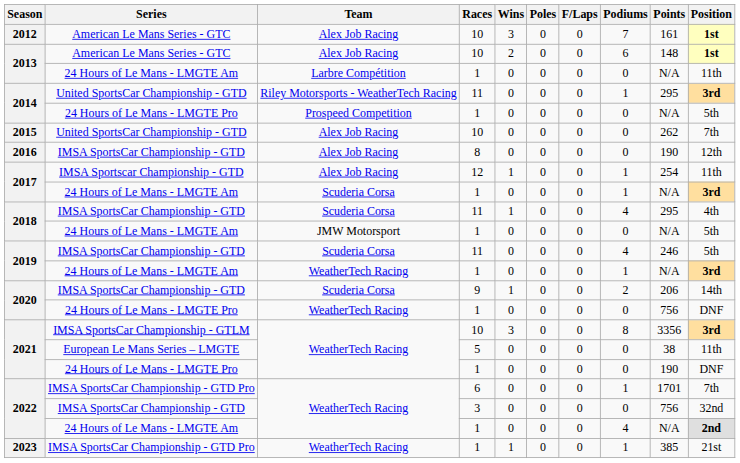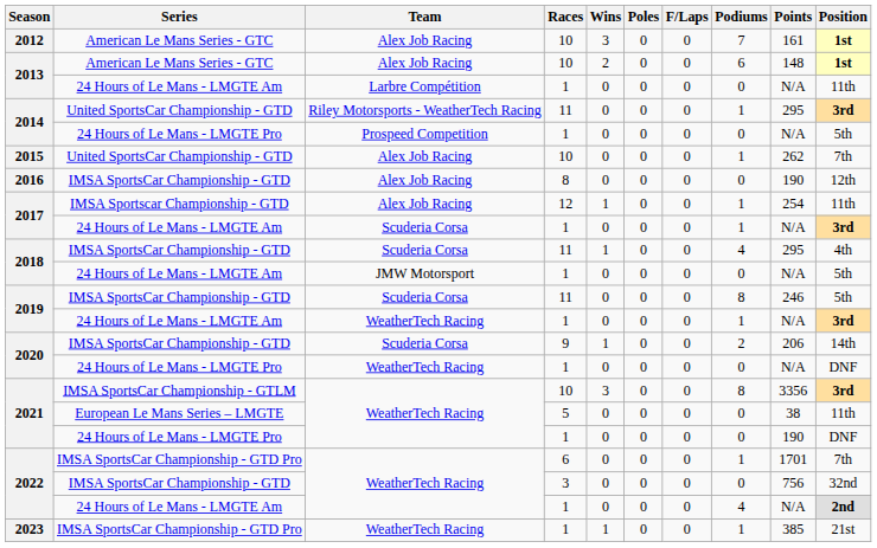2015 | Podiums: 0 -> 1
2019 / IMSA SportsCar Championship - GTD | Podiums: 4 -> 8
2020 / 24 Hours of Le Mans - LMGTE Pro | Points: 756 -> N/A
